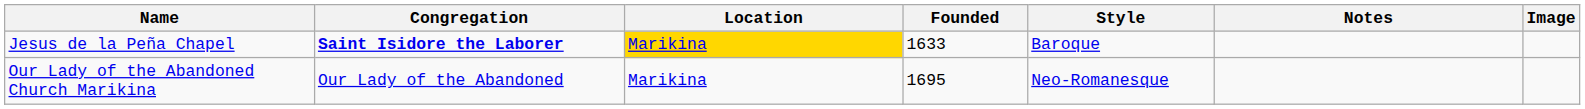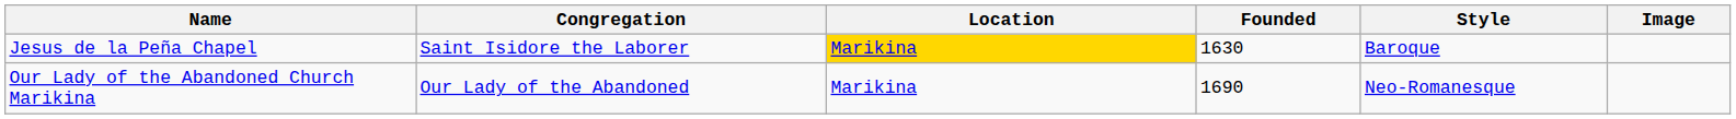- column: Notes
Jesus de la Peña Chapel | Congregation: bold -> normal
Jesus de la Peña Chapel | Founded: 1633 -> 1630
Our Lady of the Abandoned Church Marikina | Founded: 1695 -> 1690
